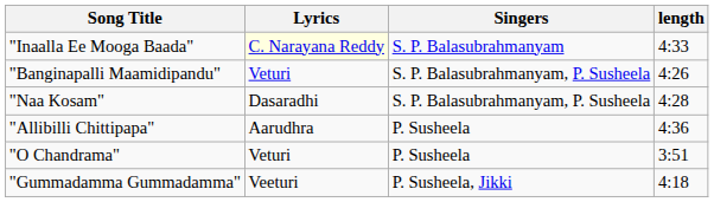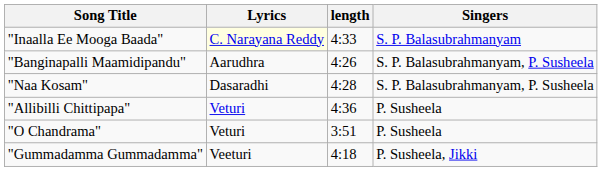columns swapped: Singers <-> length
"Banginapalli Maamidipandu" | Lyrics: Veturi -> Aarudhra
"Allibilli Chittipapa" | Lyrics: Aarudhra -> Veturi
